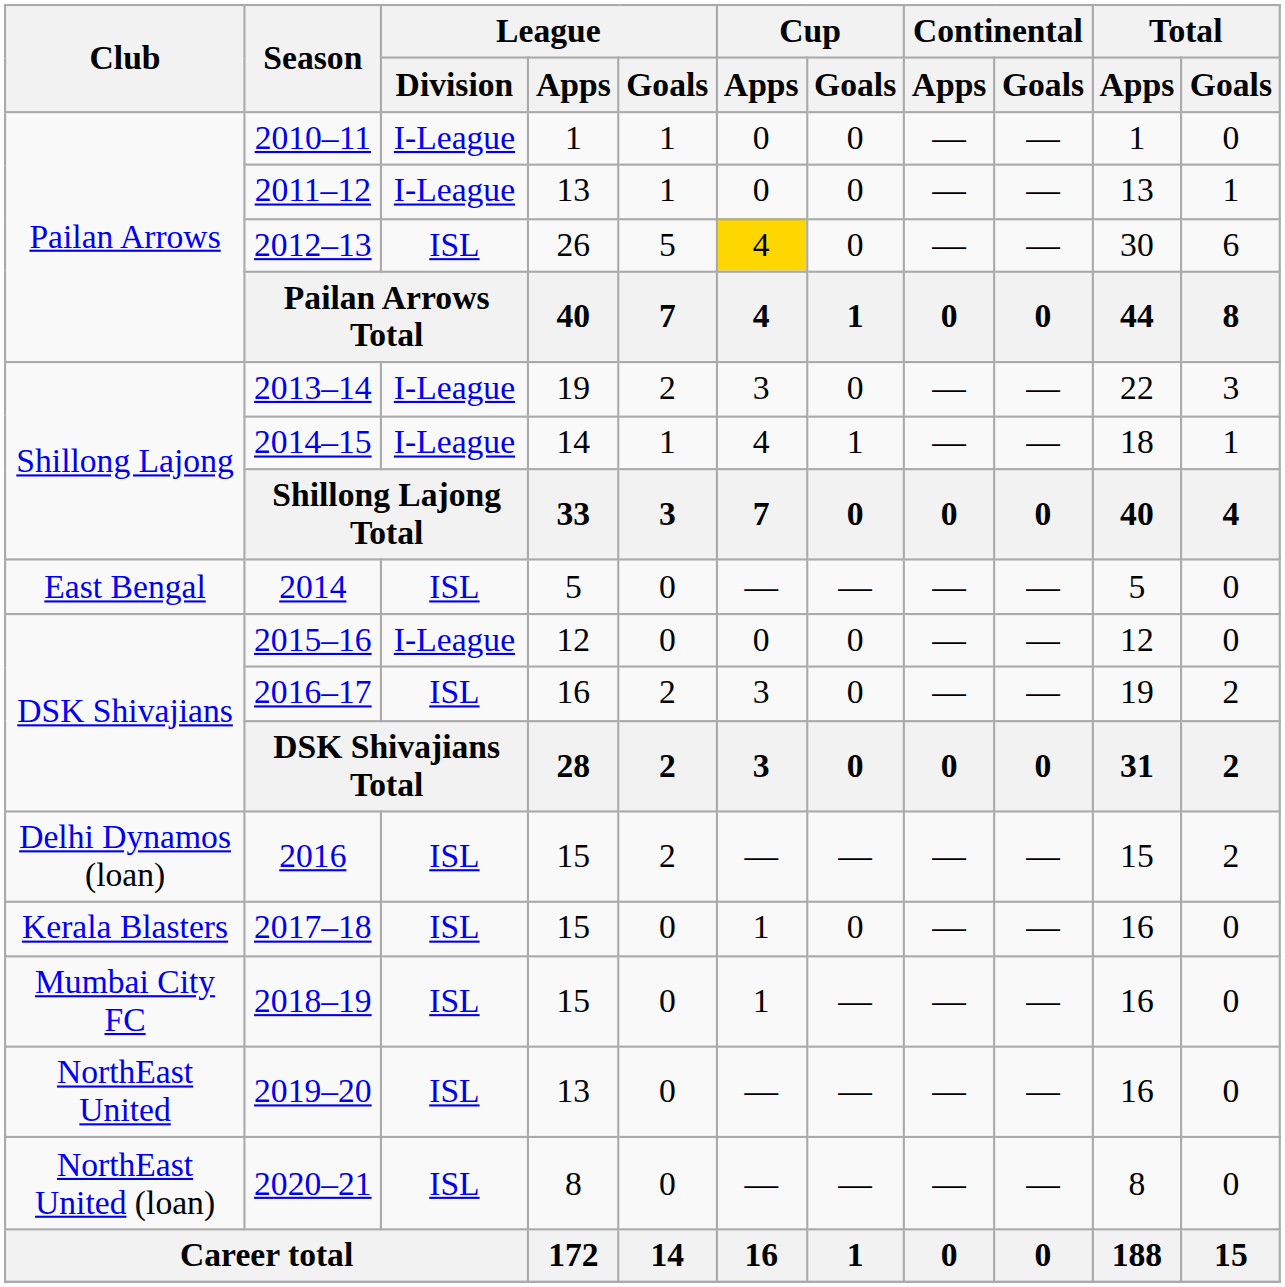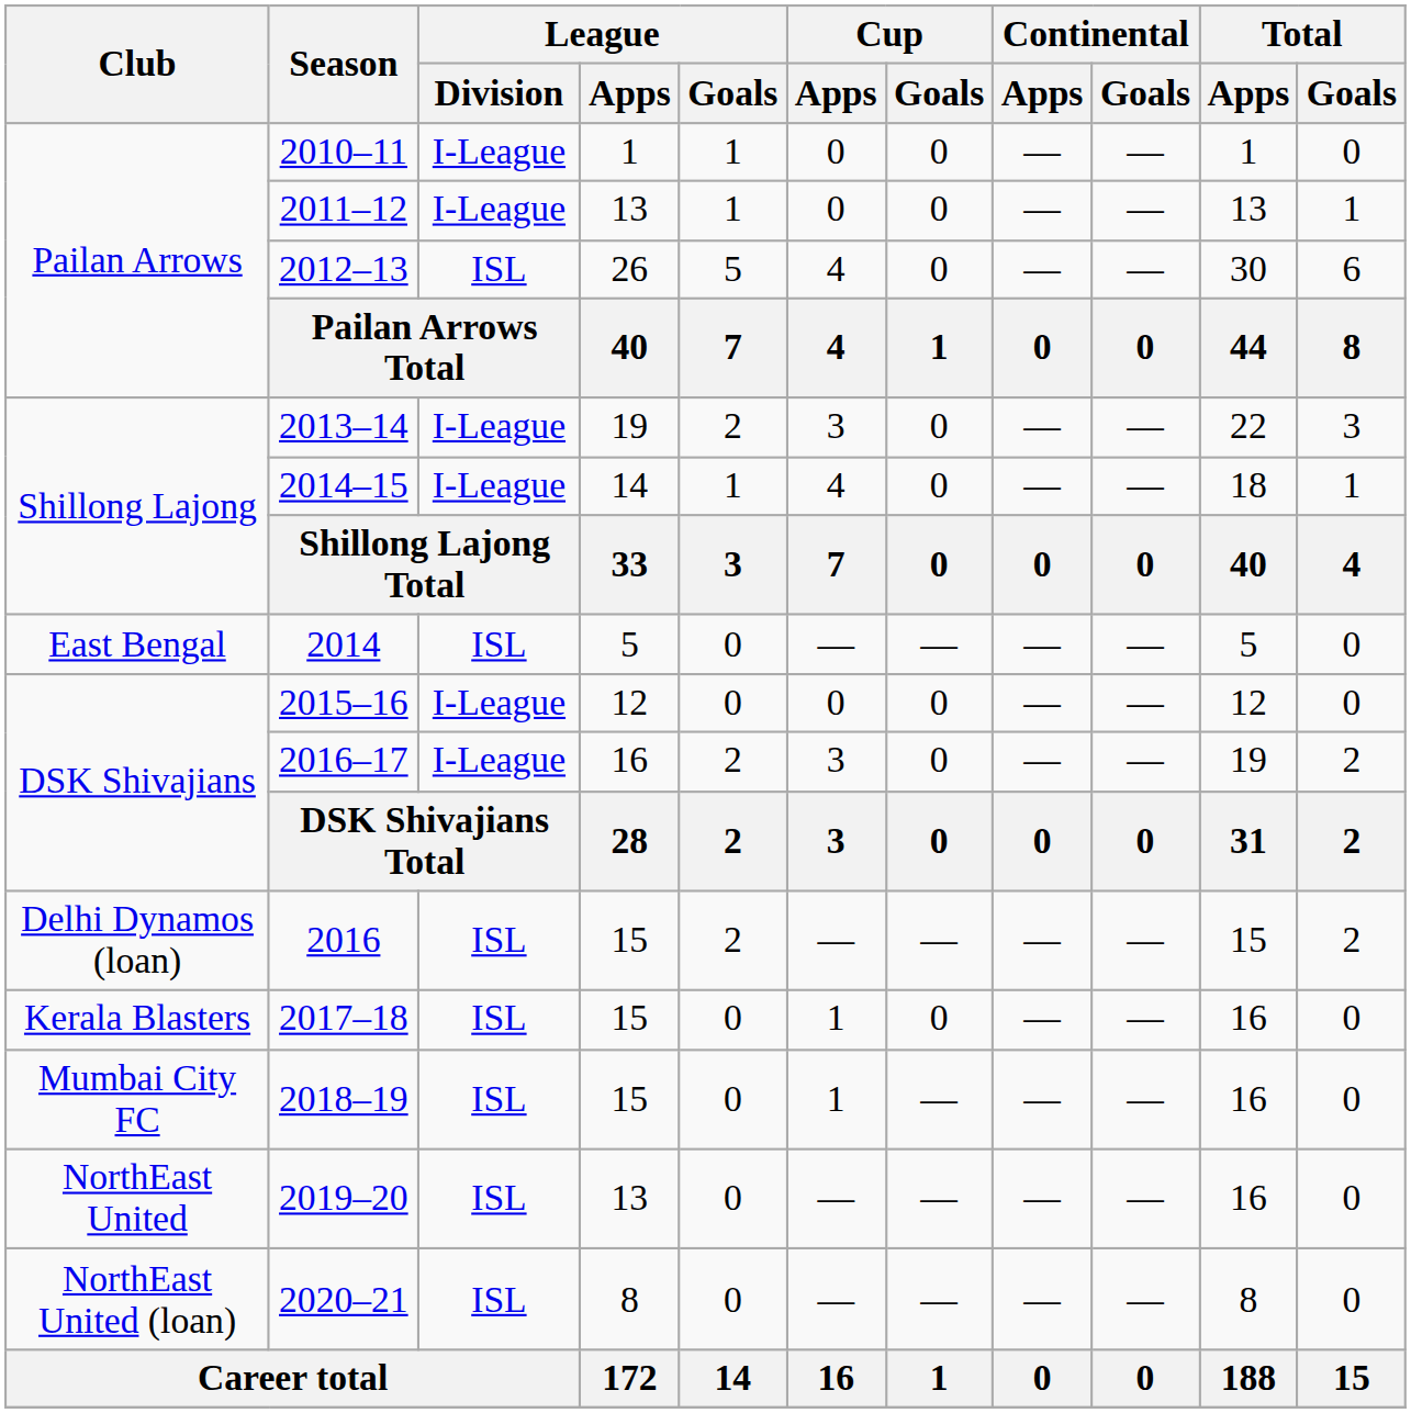2012–13 | Cup / Apps: gold background -> no background
2014–15 | Cup / Goals: 1 -> 0
2016–17 | League / Division: ISL -> I-League
